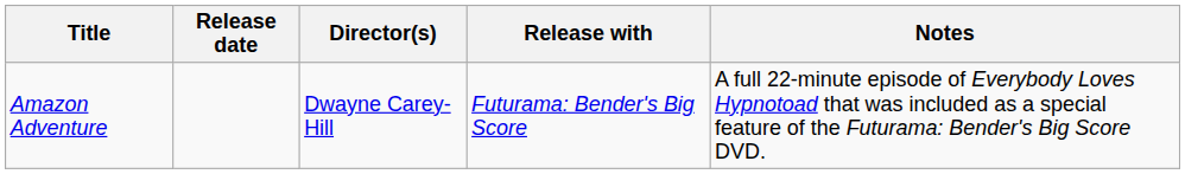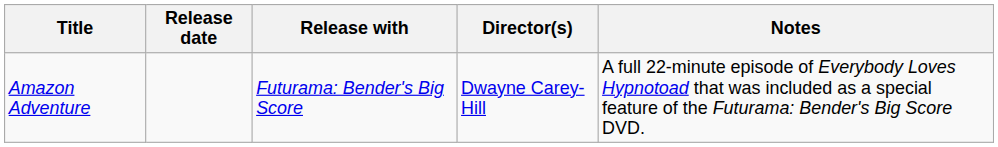columns swapped: Director(s) <-> Release with
